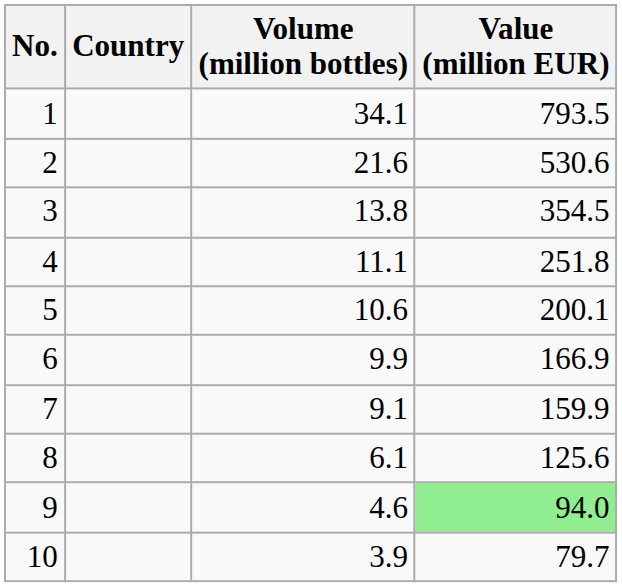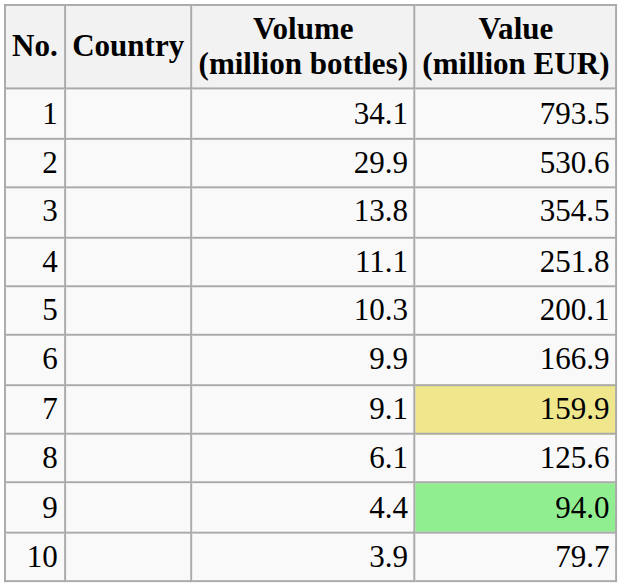2 | Volume (million bottles): 21.6 -> 29.9
5 | Volume (million bottles): 10.6 -> 10.3
7 | Value (million EUR): no background -> khaki background
9 | Volume (million bottles): 4.6 -> 4.4
